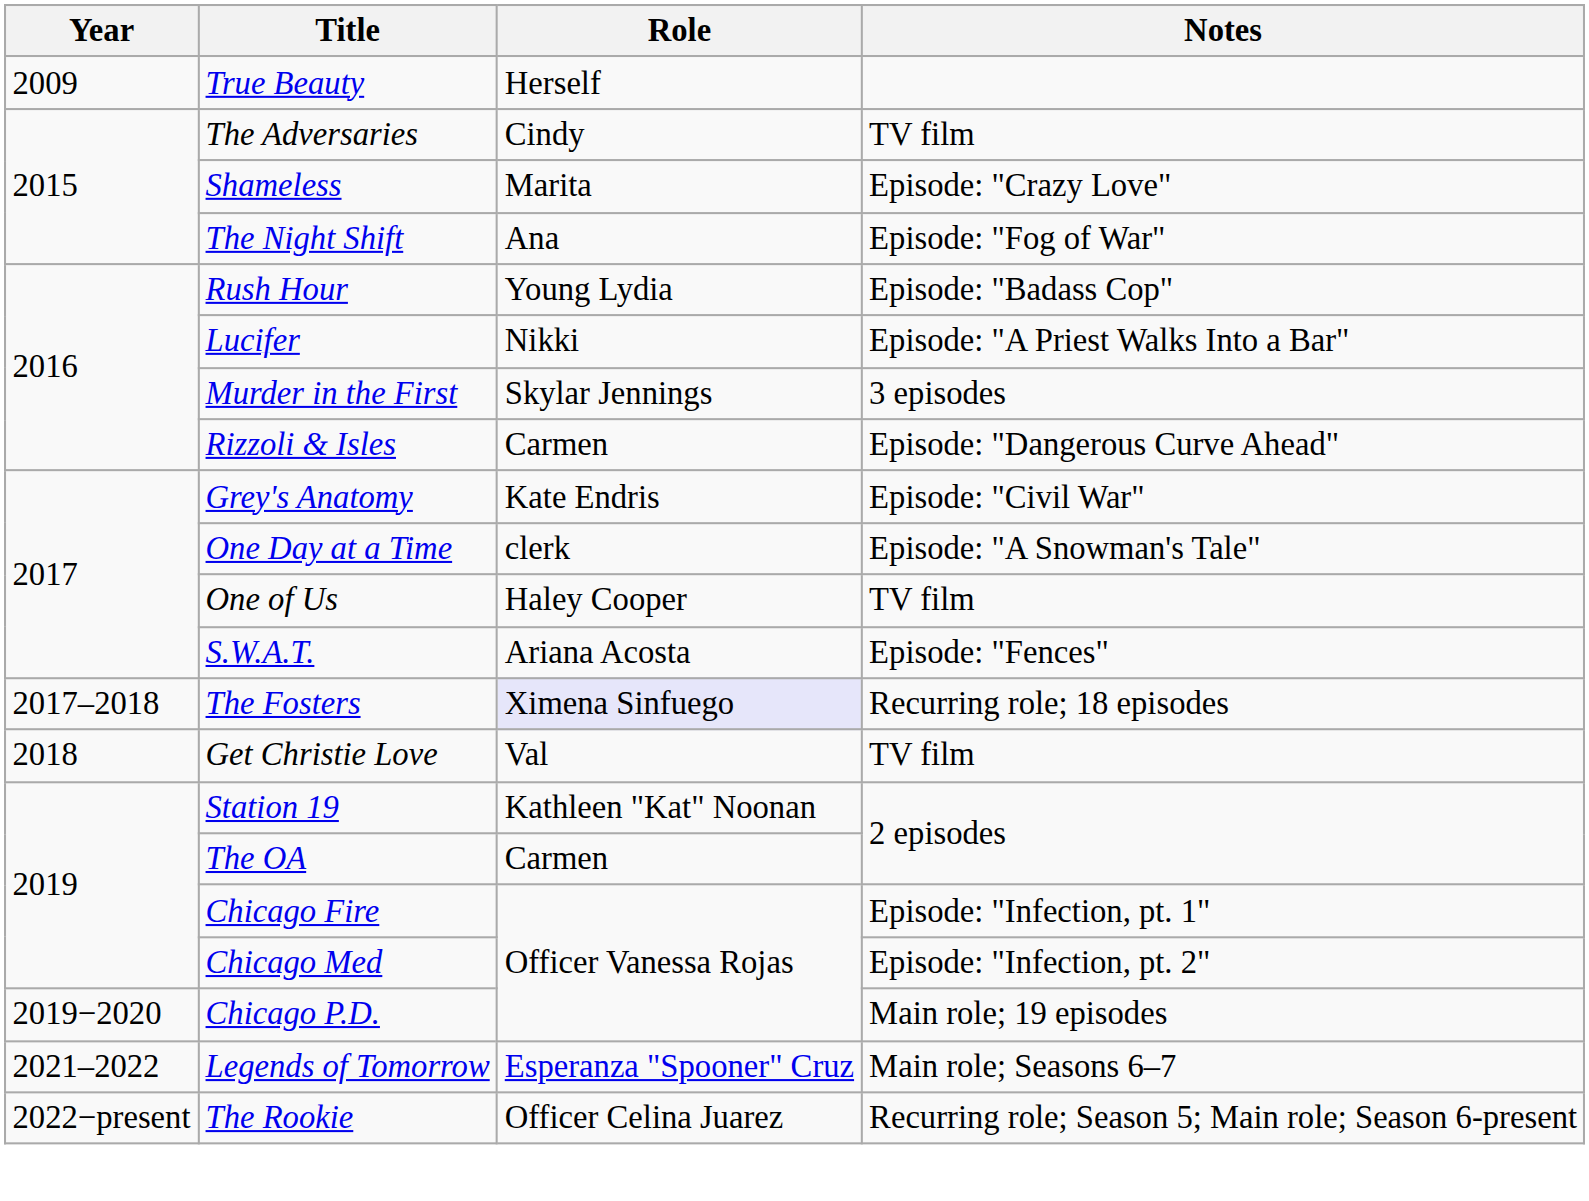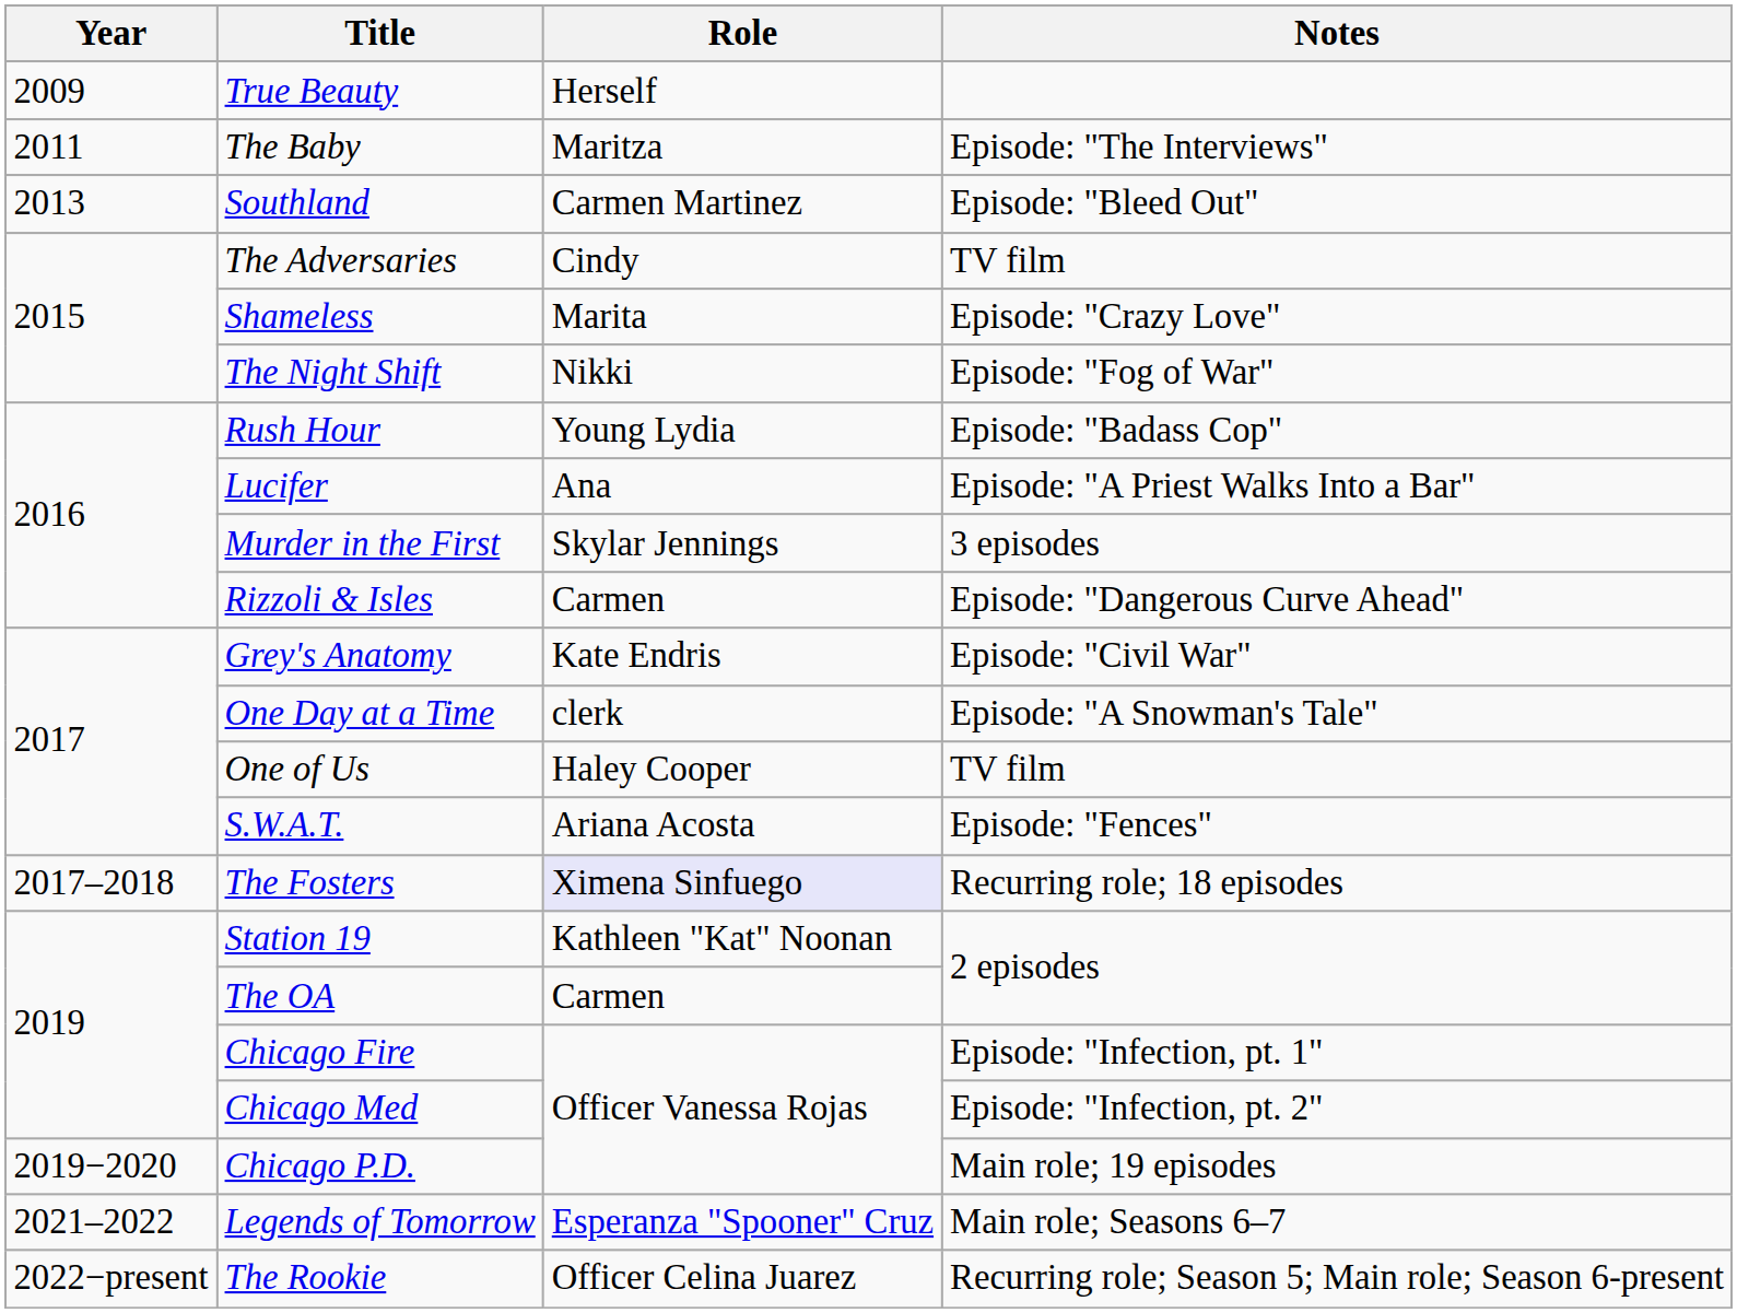+ row: 2011 | The Baby | Maritza | Episode: "The Interviews"
+ row: 2013 | Southland | Carmen Martinez | Episode: "Bleed Out"
The Night Shift | Role: Ana -> Nikki
Lucifer | Role: Nikki -> Ana
- row: 2018 | Get Christie Love | Val | TV film
